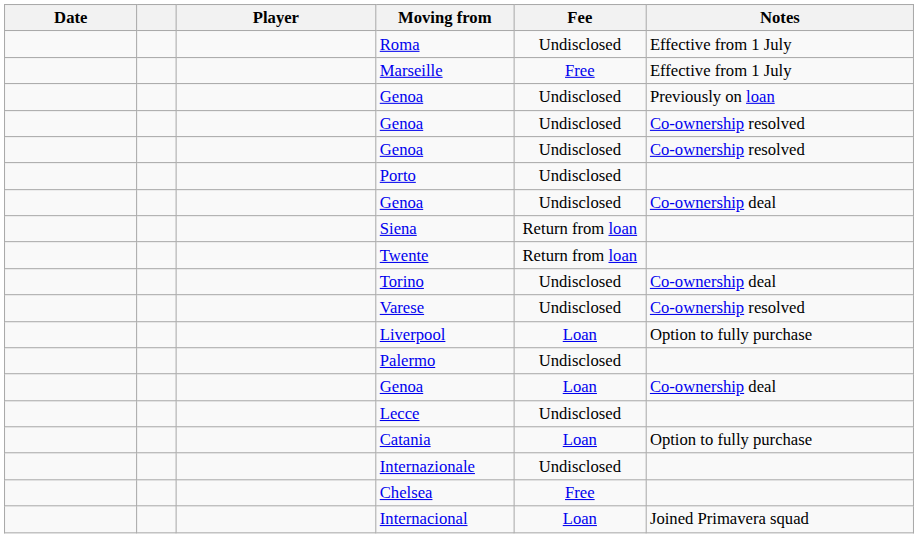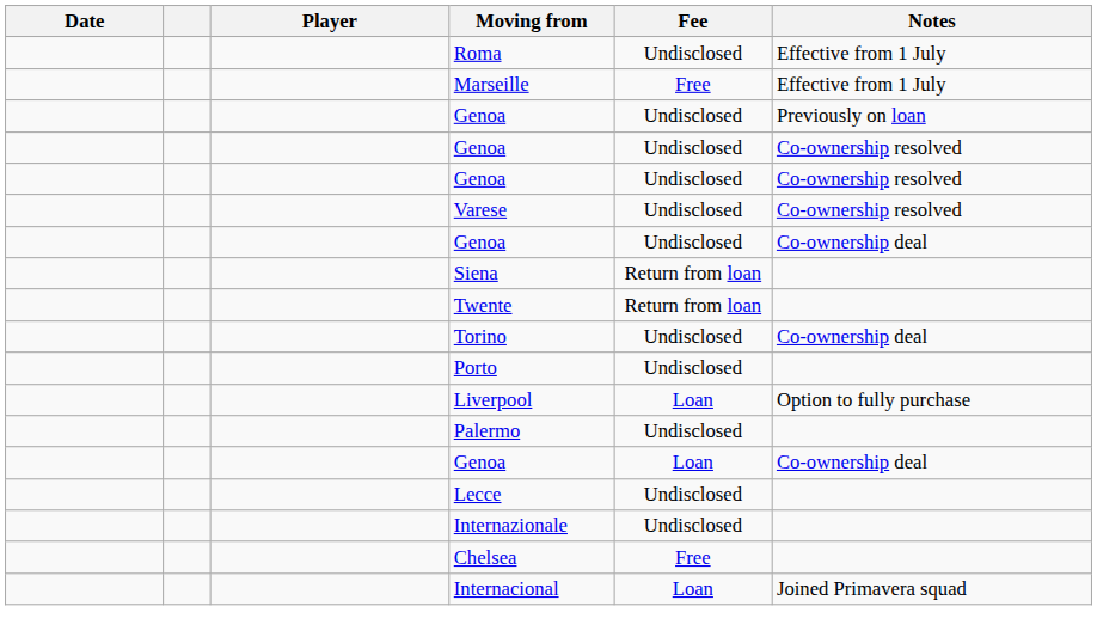rows swapped: Varese <-> Porto
- row: Catania | Loan | Option to fully purchase
